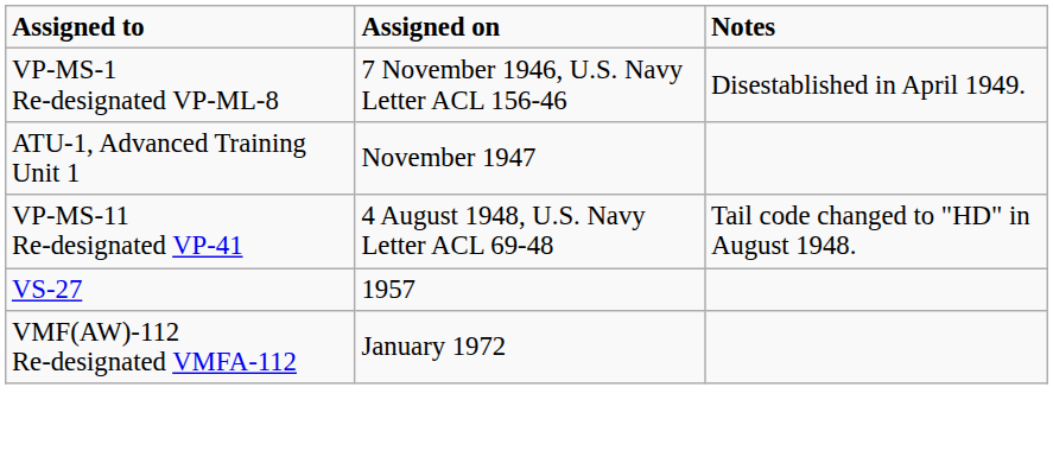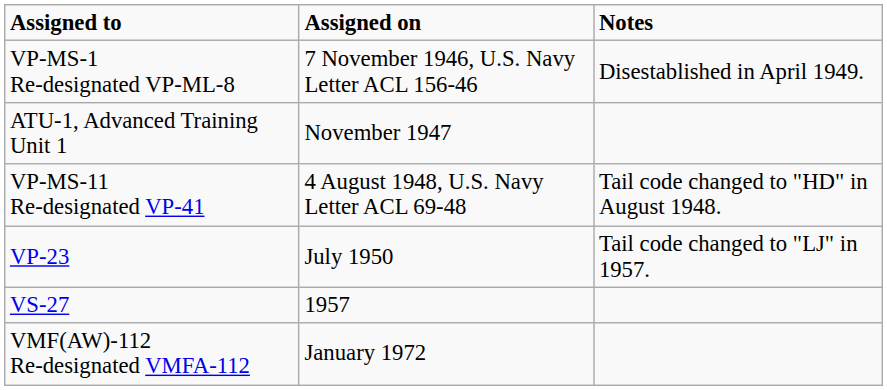+ row: VP-23 | July 1950 | Tail code changed to "LJ" in 1957.
